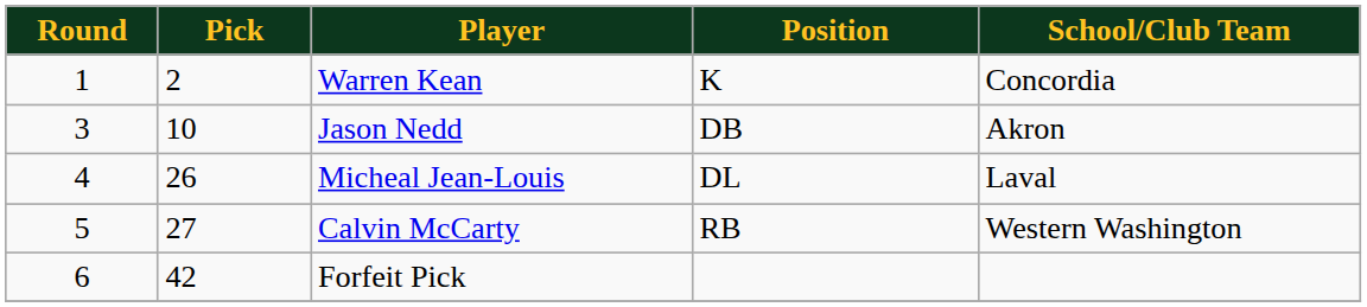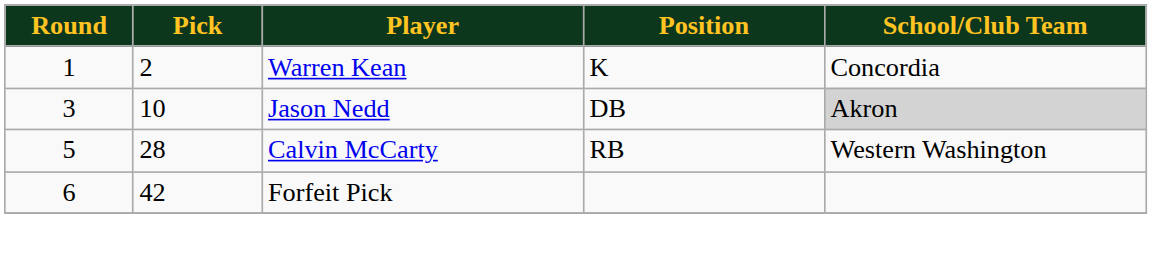Jason Nedd | School/Club Team: no background -> lightgrey background
- row: 4 | 26 | Micheal Jean-Louis | DL | Laval
Calvin McCarty | Pick: 27 -> 28
